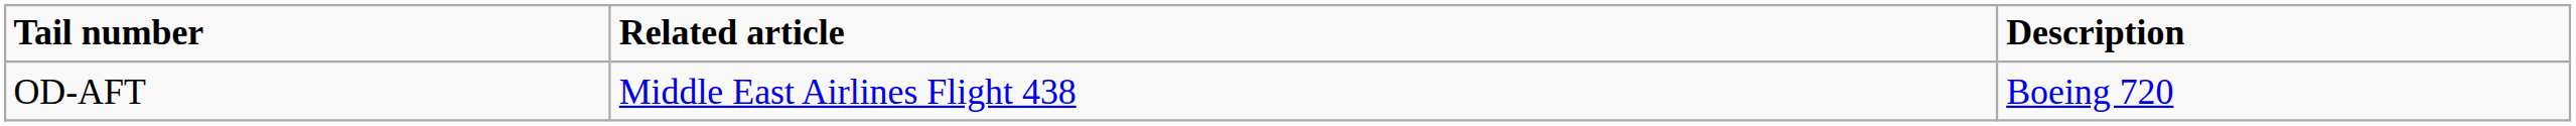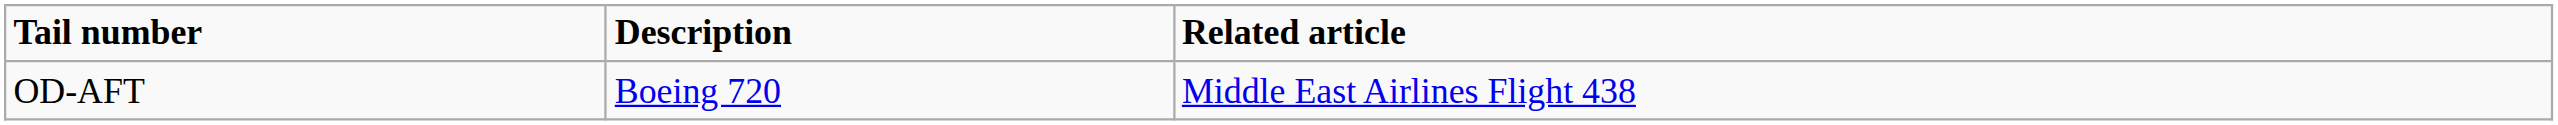columns swapped: Description <-> Related article
